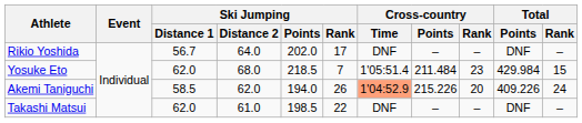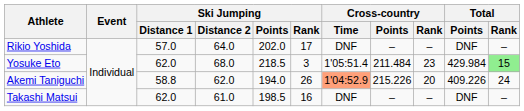Rikio Yoshida | Ski Jumping / Distance 1: 56.7 -> 57.0
Yosuke Eto | Ski Jumping / Rank: 7 -> 3
Yosuke Eto | Total / Rank: no background -> lightgreen background
Akemi Taniguchi | Ski Jumping / Distance 1: 58.5 -> 58.8
Takashi Matsui | Ski Jumping / Rank: 22 -> 16
